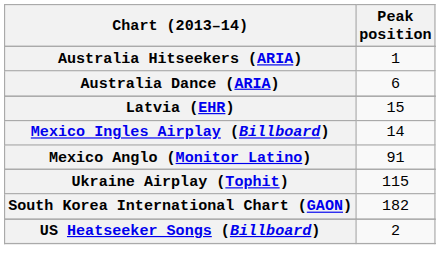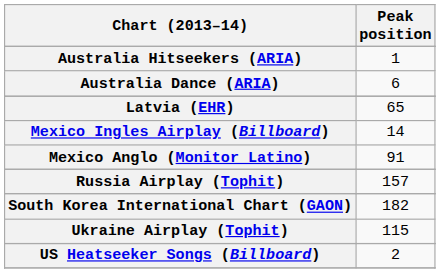Latvia (EHR) | Peak position: 15 -> 65
+ row: Russia Airplay (Tophit) | 157
rows swapped: South Korea International Chart (GAON) <-> Ukraine Airplay (Tophit)
